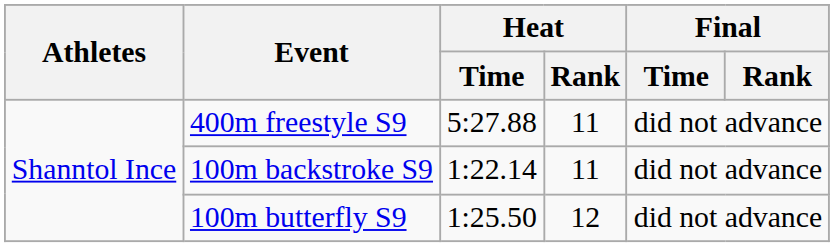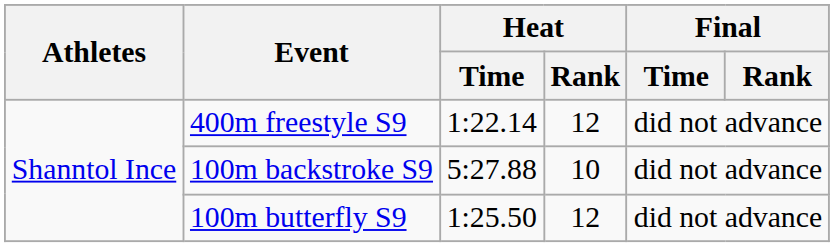400m freestyle S9 | Heat / Time: 5:27.88 -> 1:22.14
400m freestyle S9 | Heat / Rank: 11 -> 12
100m backstroke S9 | Heat / Time: 1:22.14 -> 5:27.88
100m backstroke S9 | Heat / Rank: 11 -> 10
